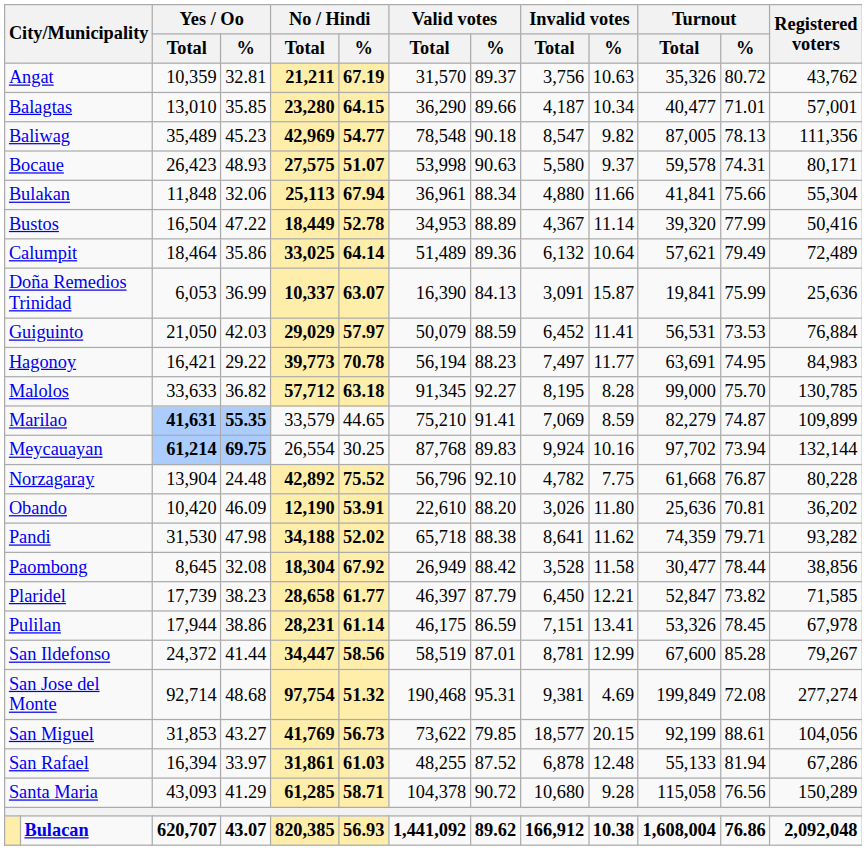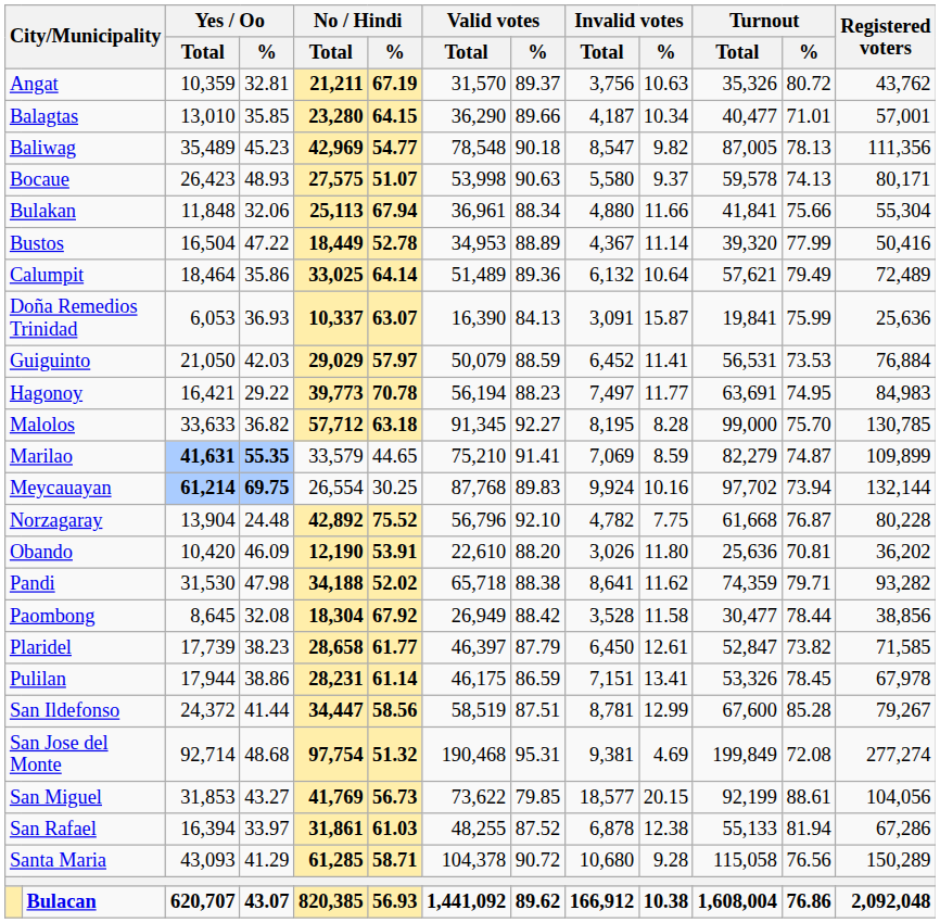Bocaue | Turnout / %: 74.31 -> 74.13
Doña Remedios Trinidad | Yes / Oo / %: 36.99 -> 36.93
Plaridel | Invalid votes / %: 12.21 -> 12.61
San Ildefonso | Valid votes / %: 87.01 -> 87.51
San Rafael | Invalid votes / %: 12.48 -> 12.38
